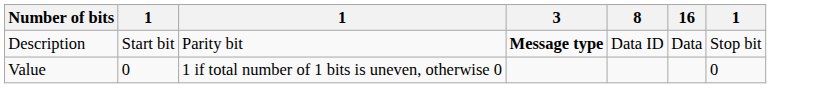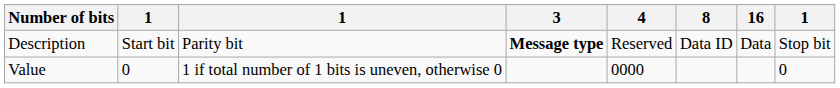+ column: 4 | Reserved | 0000
